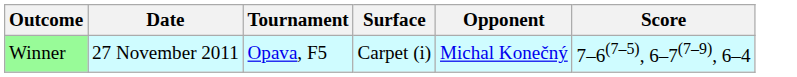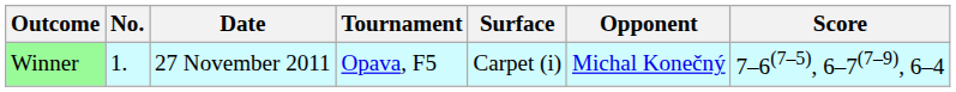+ column: No. | 1.
